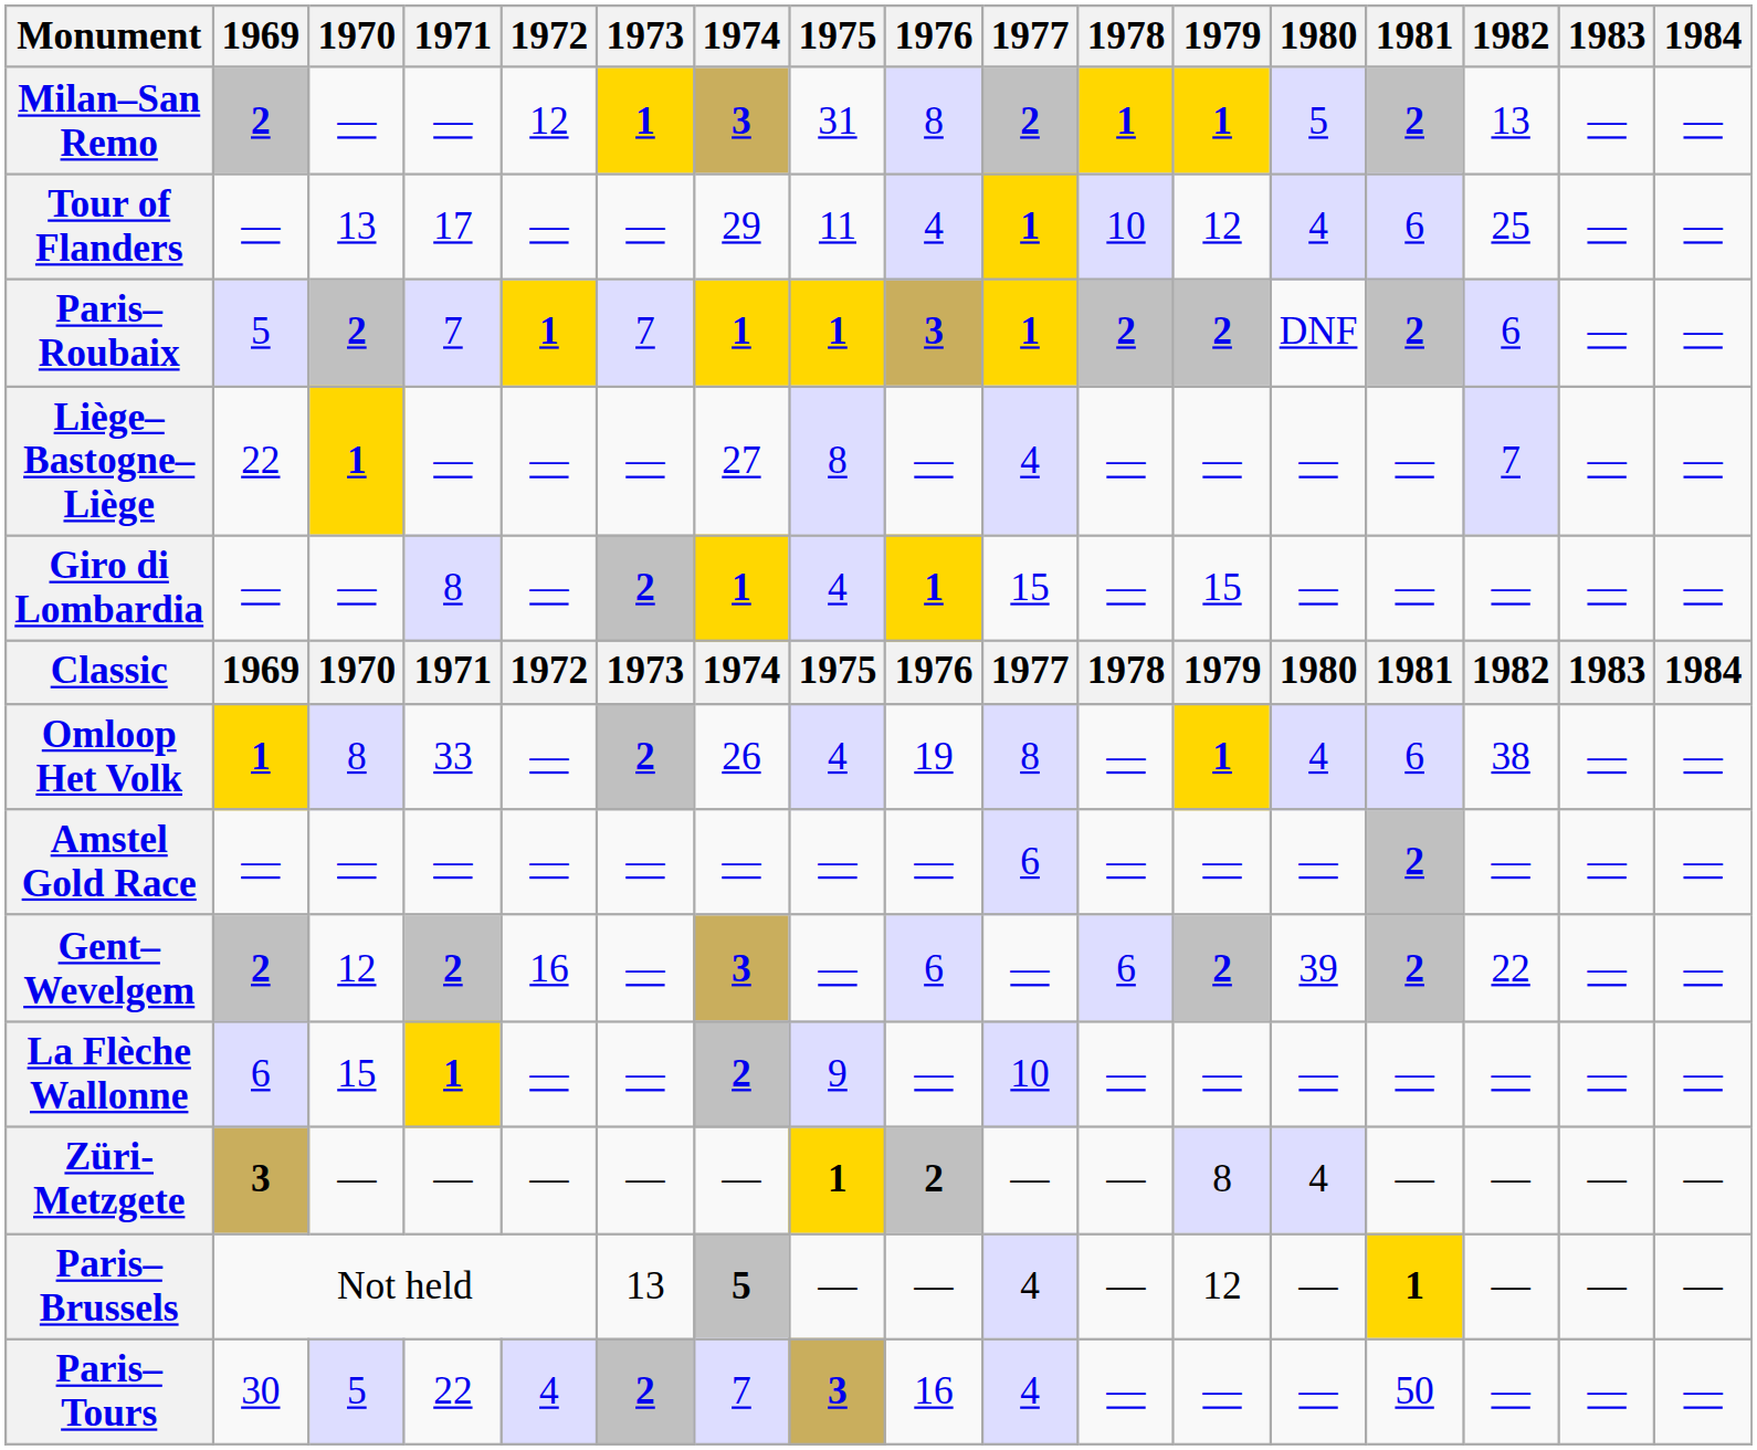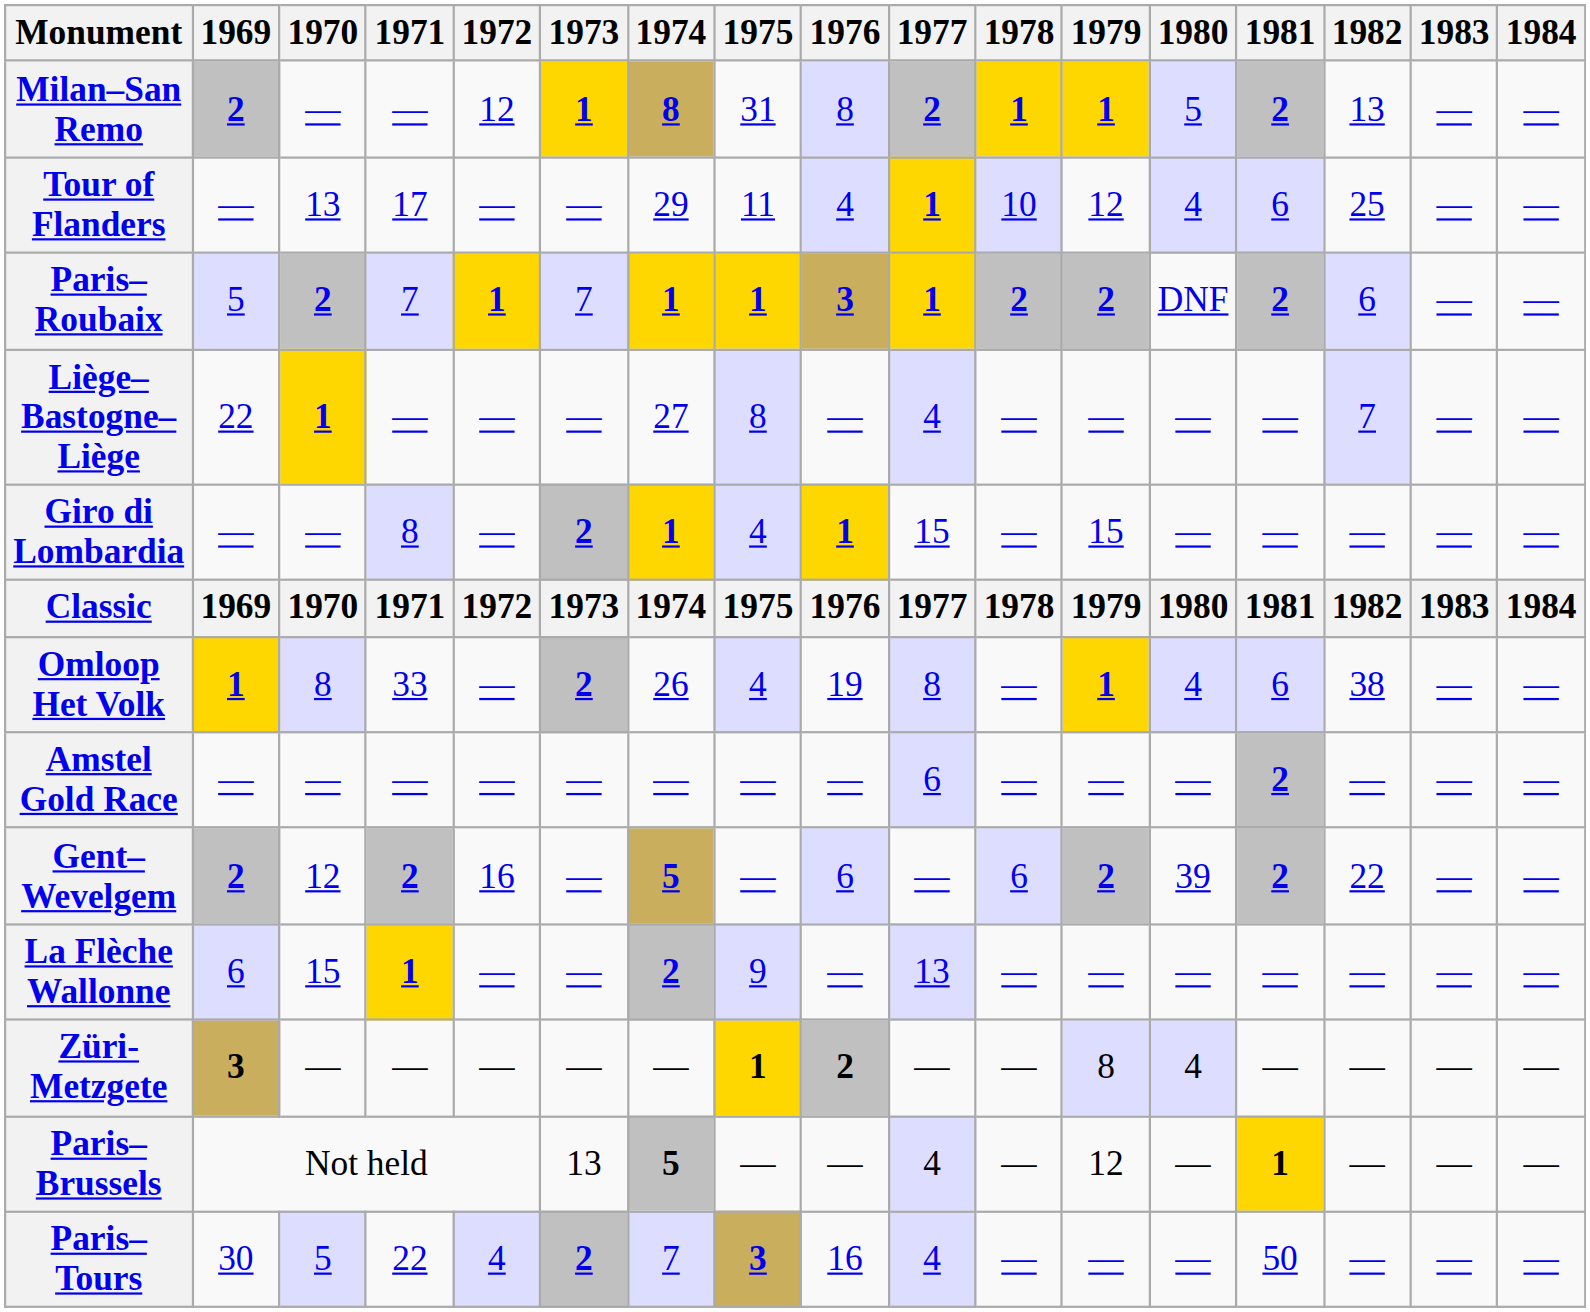Milan–San Remo | 1974: 3 -> 8
Gent–Wevelgem | 1974: 3 -> 5
La Flèche Wallonne | 1977: 10 -> 13
